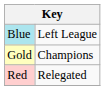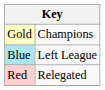rows swapped: Gold <-> Blue
